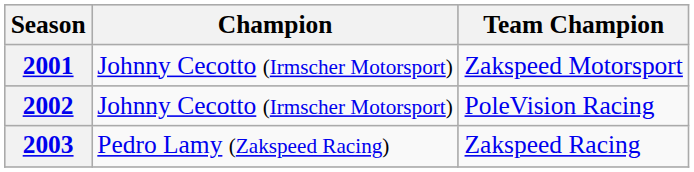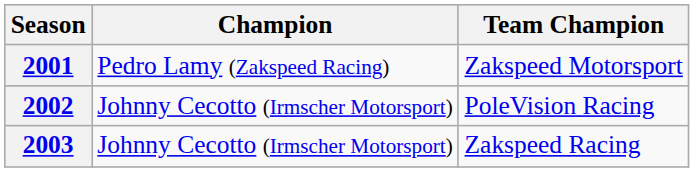2001 | Champion: Johnny Cecotto (Irmscher Motorsport) -> Pedro Lamy (Zakspeed Racing)
2003 | Champion: Pedro Lamy (Zakspeed Racing) -> Johnny Cecotto (Irmscher Motorsport)
